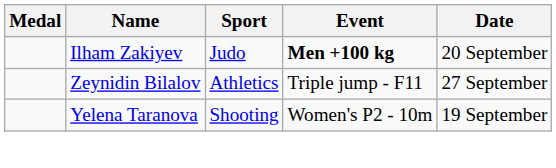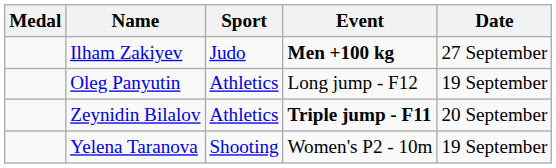Ilham Zakiyev | Date: 20 September -> 27 September
+ row: Oleg Panyutin | Athletics | Long jump - F12 | 19 September
Zeynidin Bilalov | Event: normal -> bold
Zeynidin Bilalov | Date: 27 September -> 20 September
